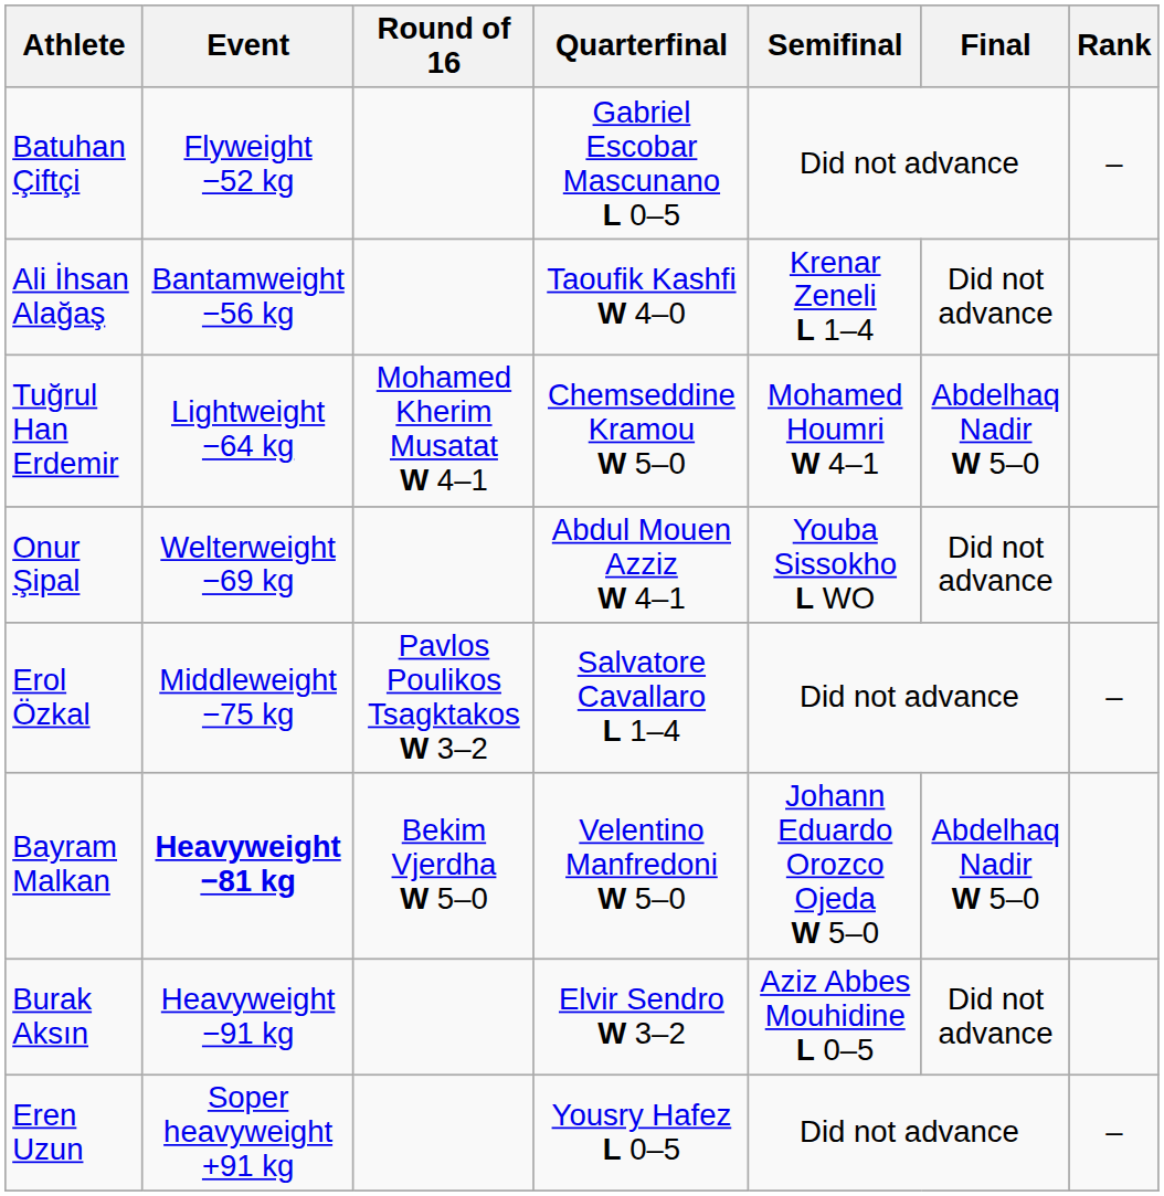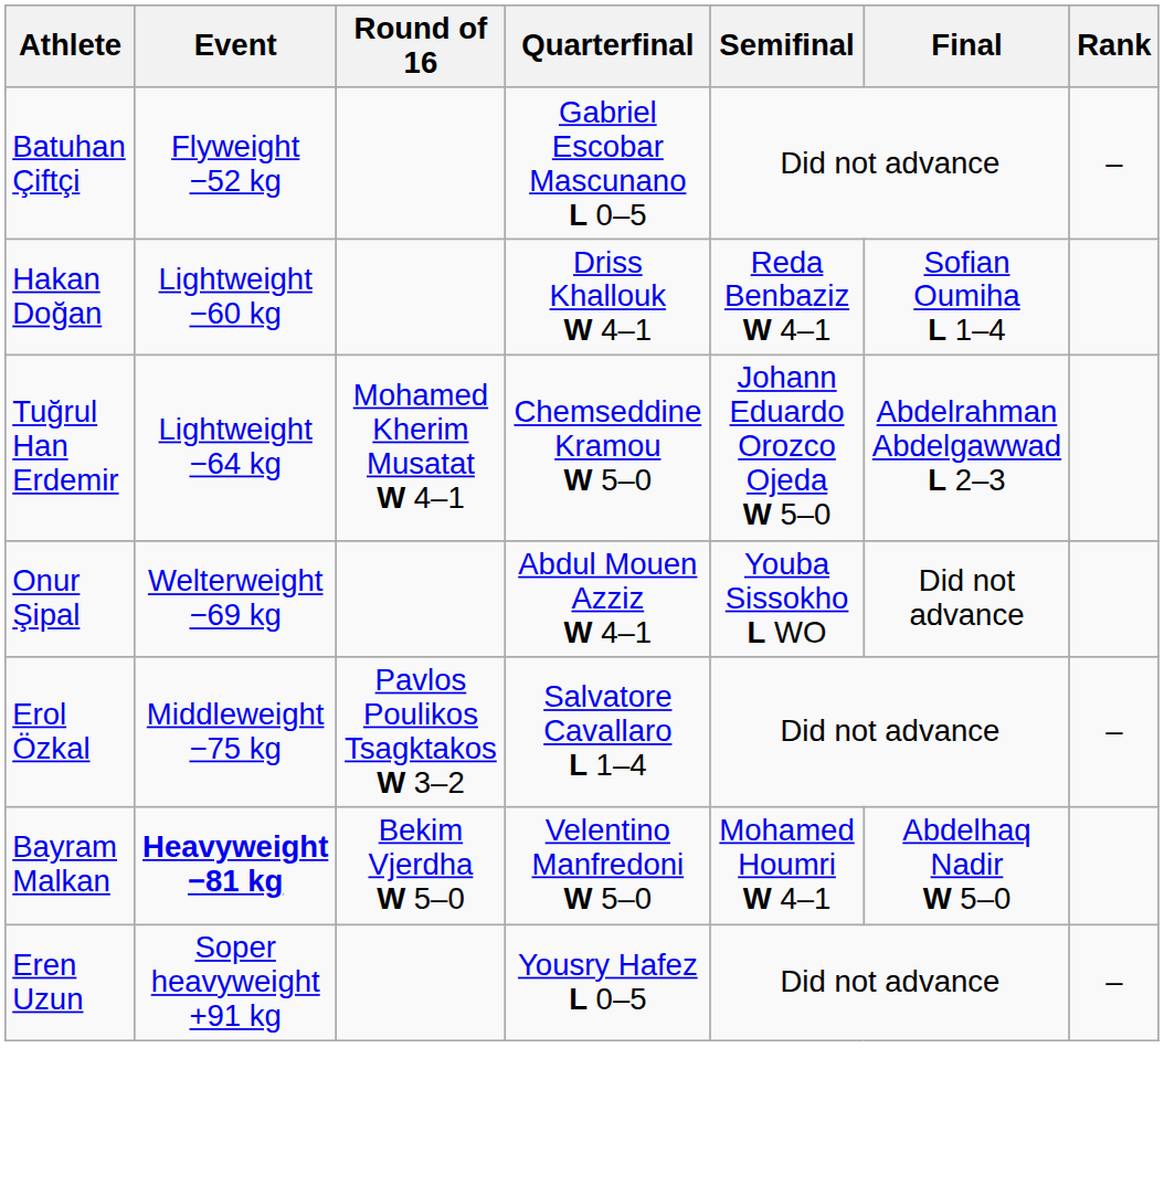- row: Ali İhsan Alağaş | Bantamweight −56 kg | Taoufik Kashfi W 4–0 | Krenar Zeneli L 1–4 | Did not advance
+ row: Hakan Doğan | Lightweight −60 kg | Driss Khallouk W 4–1 | Reda Benbaziz W 4–1 | Sofian Oumiha L 1–4
Tuğrul Han Erdemir | Semifinal: Mohamed Houmri W 4–1 -> Johann Eduardo Orozco Ojeda W 5–0
Tuğrul Han Erdemir | Final: Abdelhaq Nadir W 5–0 -> Abdelrahman Abdelgawwad L 2–3
Bayram Malkan | Semifinal: Johann Eduardo Orozco Ojeda W 5–0 -> Mohamed Houmri W 4–1
- row: Burak Aksın | Heavyweight −91 kg | Elvir Sendro W 3–2 | Aziz Abbes Mouhidine L 0–5 | Did not advance
